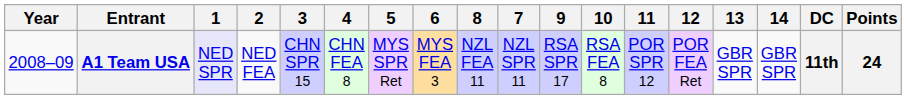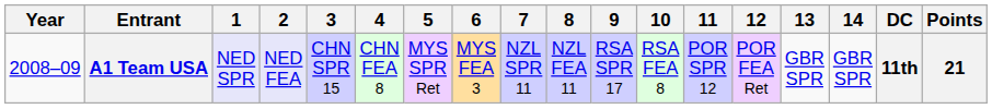columns swapped: 7 <-> 8
A1 Team USA | 2: no background -> lavender background
A1 Team USA | Points: 24 -> 21
